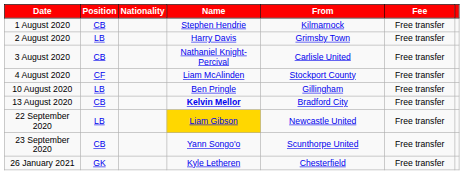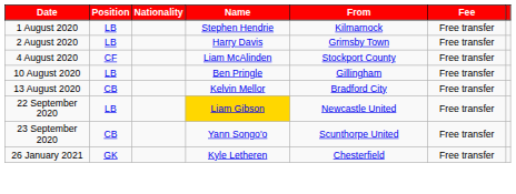1 August 2020 | Position: CB -> LB
- row: 3 August 2020 | CB | Nathaniel Knight-Percival | Carlisle United | Free transfer
13 August 2020 | Name: bold -> normal
